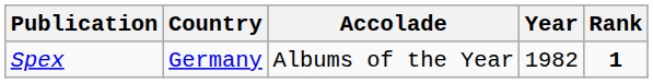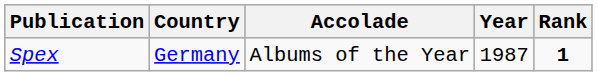Spex | Year: 1982 -> 1987
